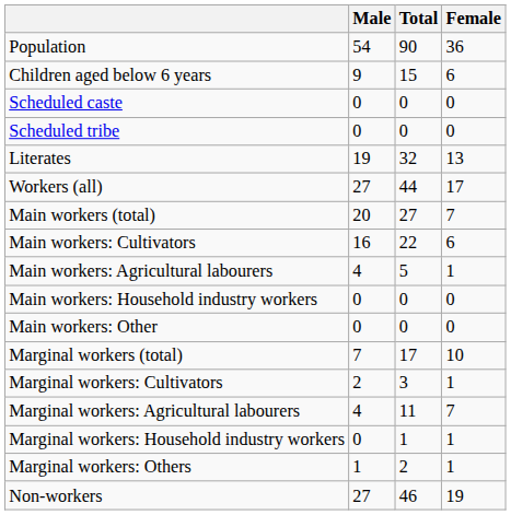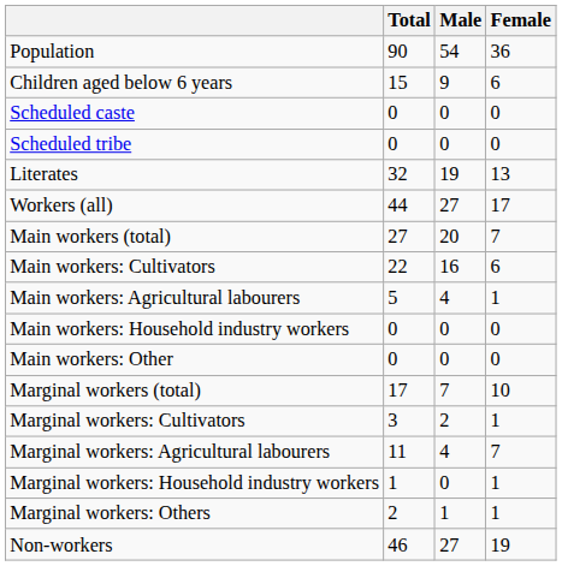columns swapped: Total <-> Male
